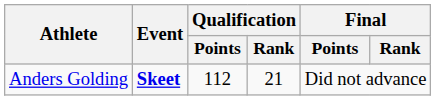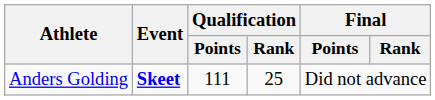Anders Golding | Qualification / Points: 112 -> 111
Anders Golding | Qualification / Rank: 21 -> 25
